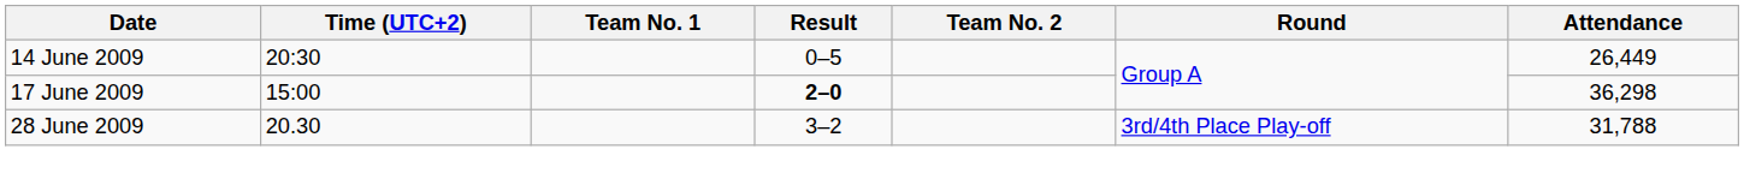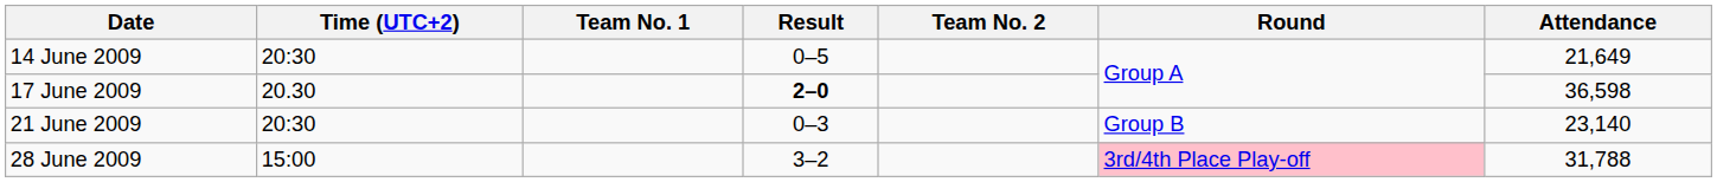14 June 2009 | Attendance: 26,449 -> 21,649
17 June 2009 | Time (UTC+2): 15:00 -> 20.30
17 June 2009 | Attendance: 36,298 -> 36,598
+ row: 21 June 2009 | 20:30 | 0–3 | Group B | 23,140
28 June 2009 | Time (UTC+2): 20.30 -> 15:00
28 June 2009 | Round: no background -> pink background
